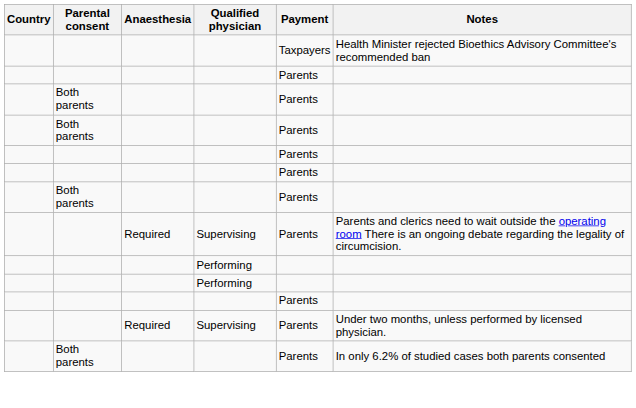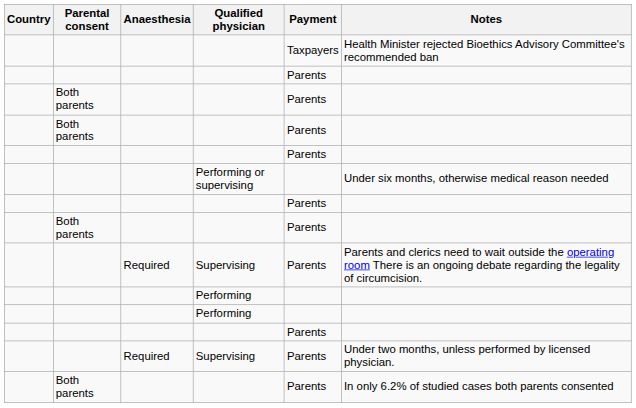+ row: Performing or supervising | Under six months, otherwise medical reason needed
